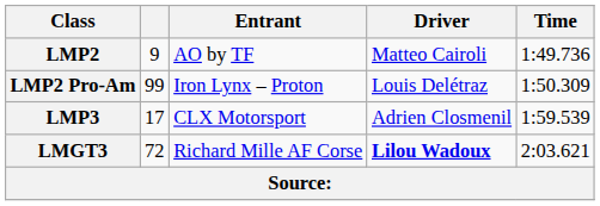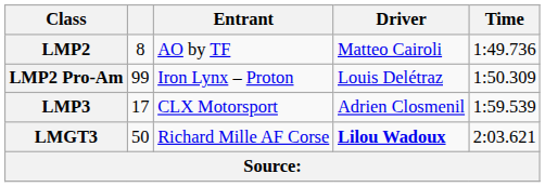LMP2 | column 2: 9 -> 8
LMGT3 | column 2: 72 -> 50
